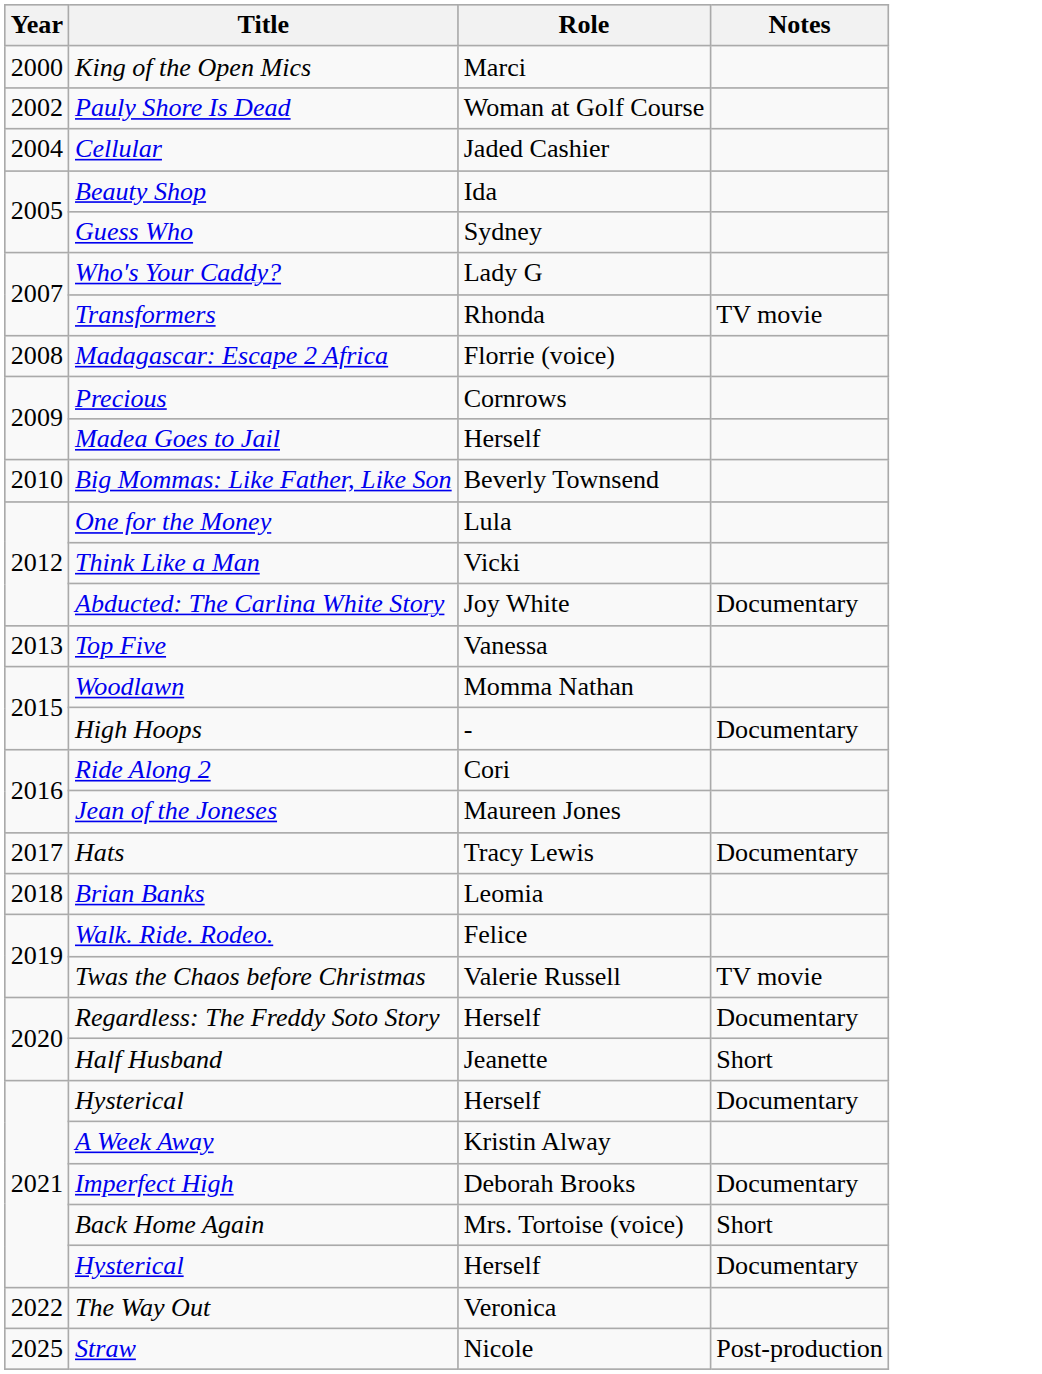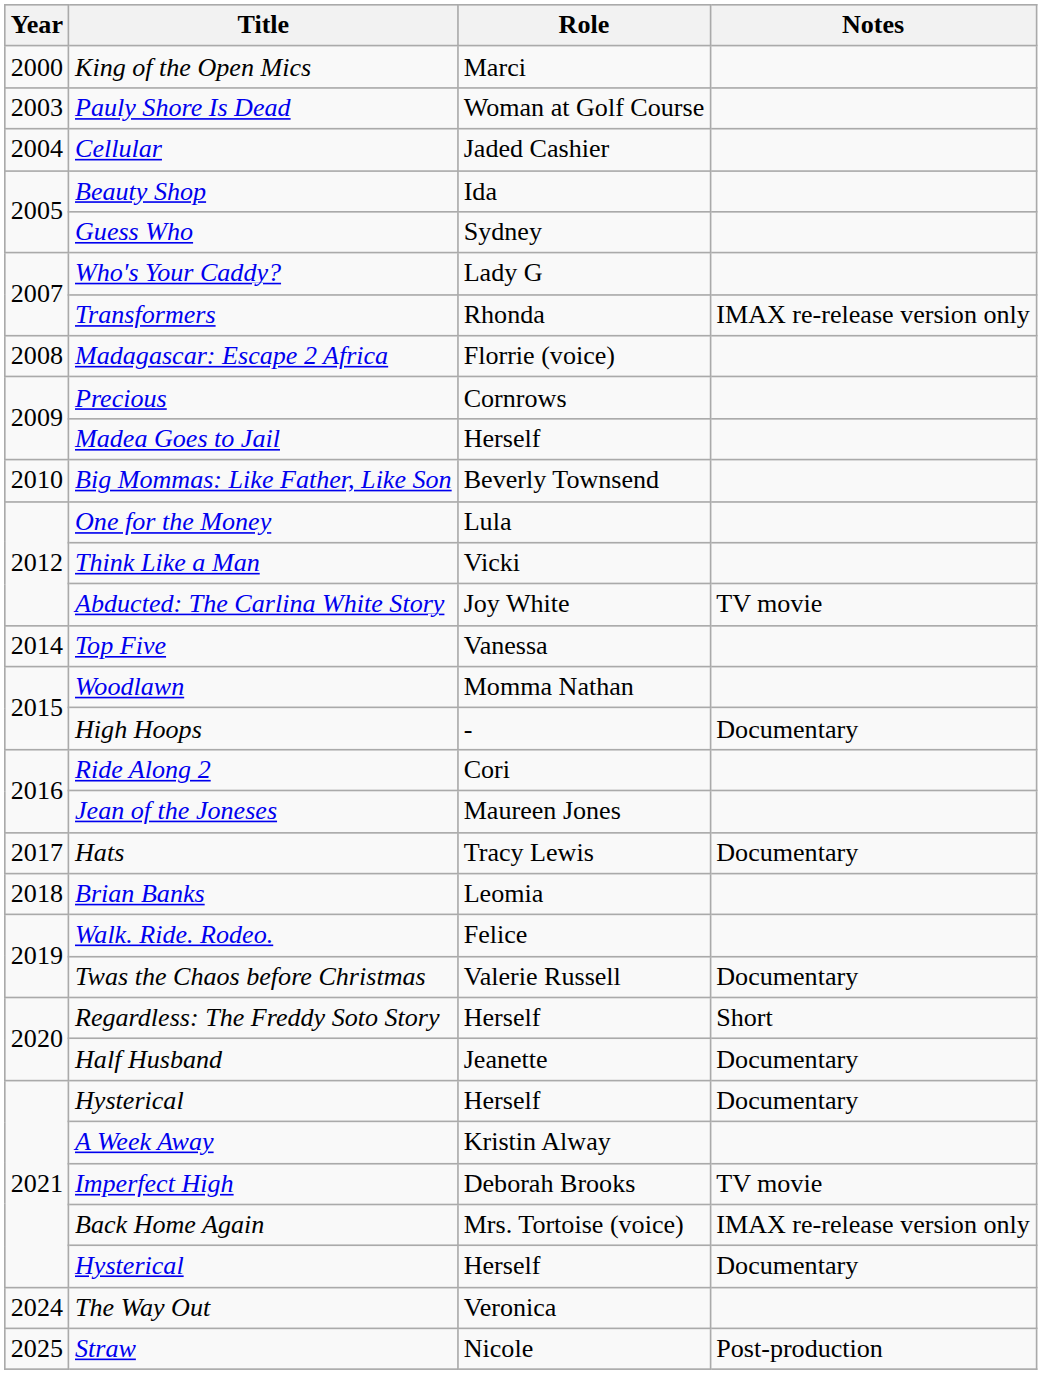Pauly Shore Is Dead | Year: 2002 -> 2003
Transformers | Notes: TV movie -> IMAX re-release version only
Abducted: The Carlina White Story | Notes: Documentary -> TV movie
Top Five | Year: 2013 -> 2014
Twas the Chaos before Christmas | Notes: TV movie -> Documentary
Regardless: The Freddy Soto Story | Notes: Documentary -> Short
Half Husband | Notes: Short -> Documentary
Imperfect High | Notes: Documentary -> TV movie
Back Home Again | Notes: Short -> IMAX re-release version only
The Way Out | Year: 2022 -> 2024
